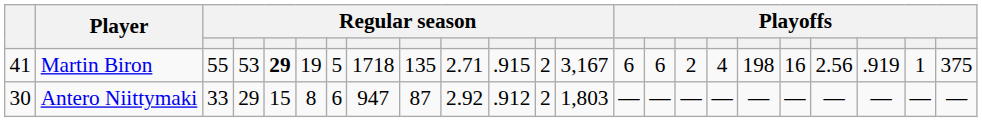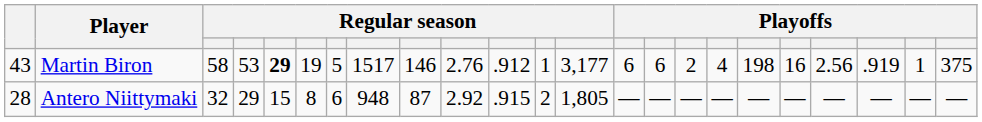Martin Biron | column 1: 41 -> 43
Martin Biron | column 3: 55 -> 58
Martin Biron | column 8: 1718 -> 1517
Martin Biron | column 9: 135 -> 146
Martin Biron | column 10: 2.71 -> 2.76
Martin Biron | column 11: .915 -> .912
Martin Biron | column 12: 2 -> 1
Martin Biron | column 13: 3,167 -> 3,177
Antero Niittymaki | column 1: 30 -> 28
Antero Niittymaki | column 3: 33 -> 32
Antero Niittymaki | column 8: 947 -> 948
Antero Niittymaki | column 11: .912 -> .915
Antero Niittymaki | column 13: 1,803 -> 1,805
